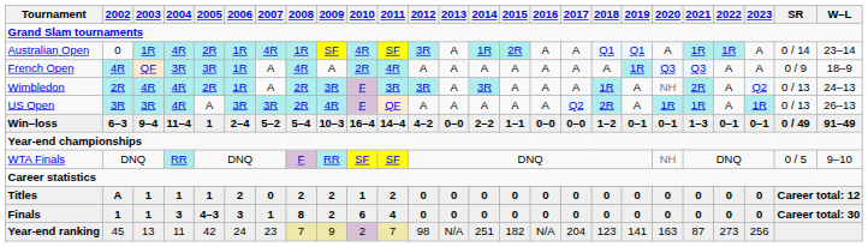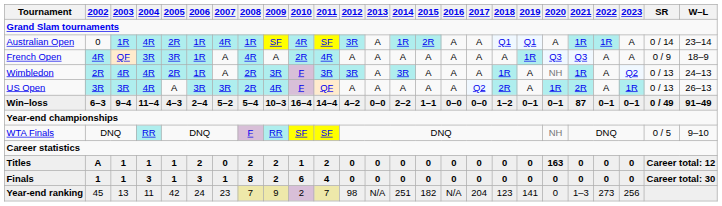Wimbledon | 2021: 2R -> 1R
US Open | 2021: 1R -> 2R
Win–loss | 2005: 1 -> 4–3
Win–loss | 2021: 1–3 -> 87
Titles | 2020: 0 -> 163
Finals | 2005: 4–3 -> 1
Year-end ranking | 2020: 163 -> 0
Year-end ranking | 2021: 87 -> 1–3
